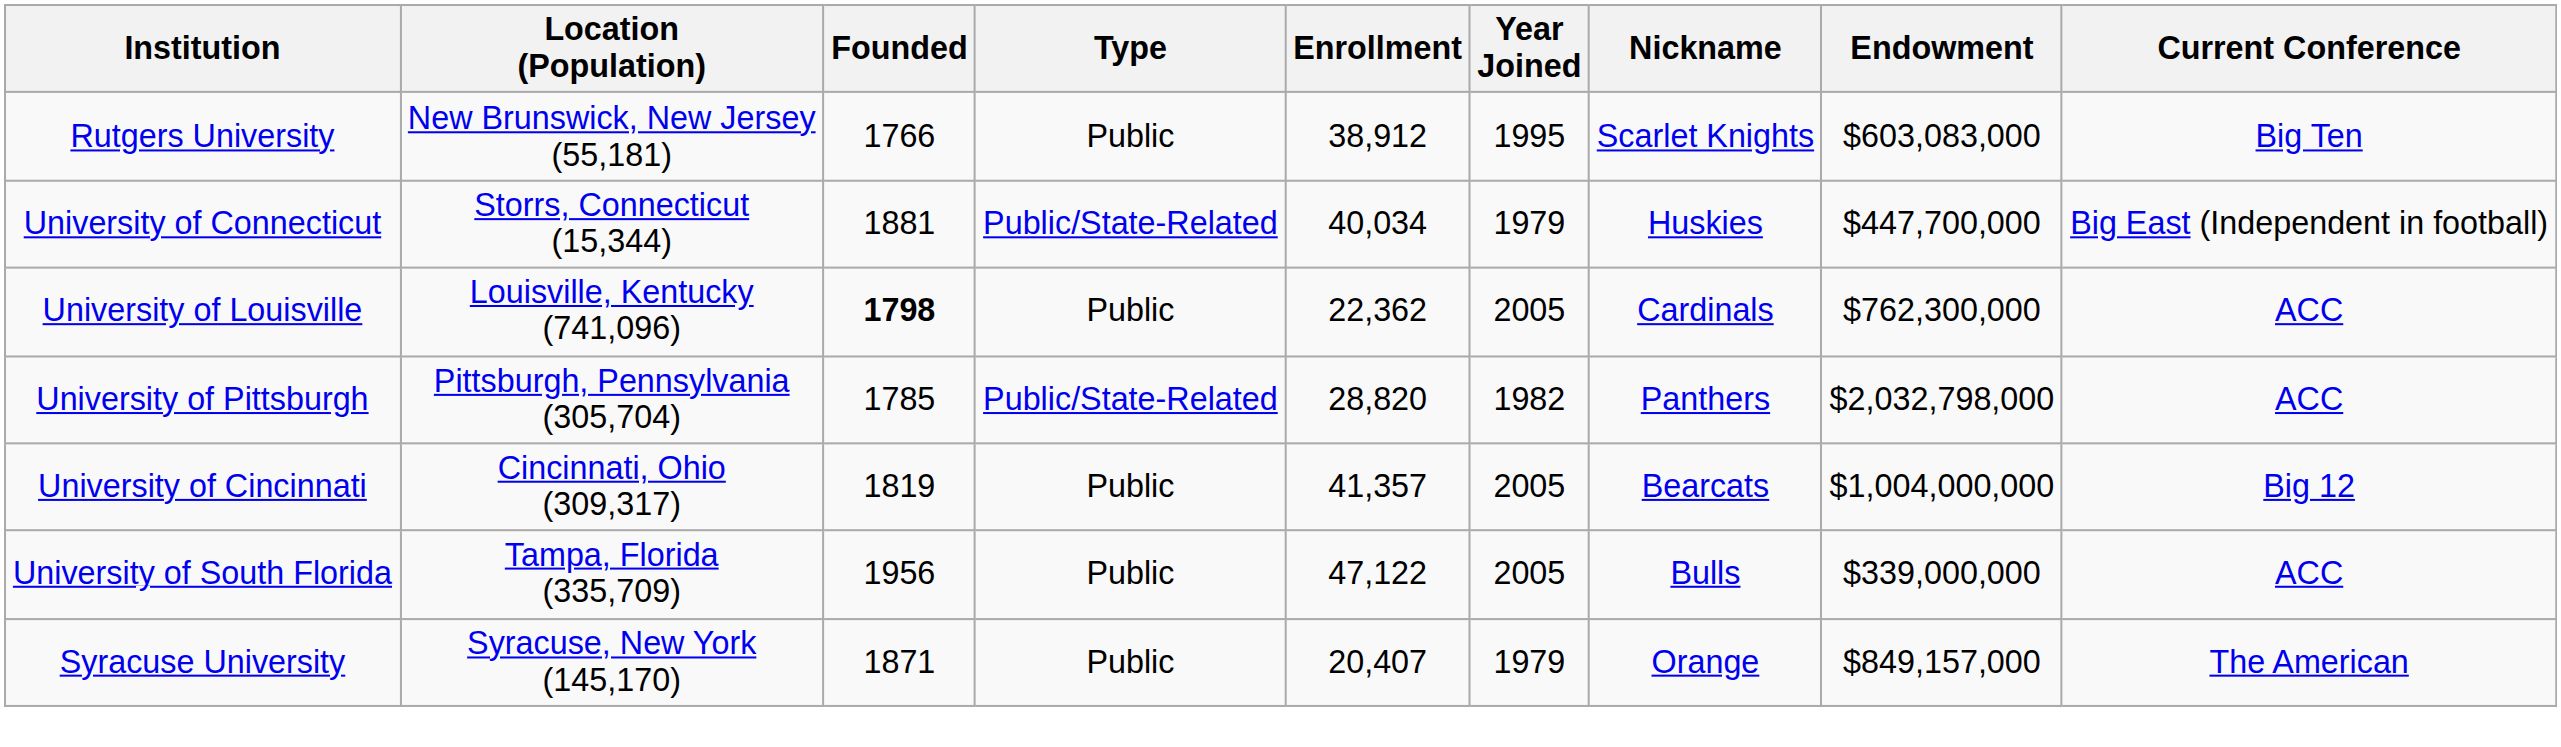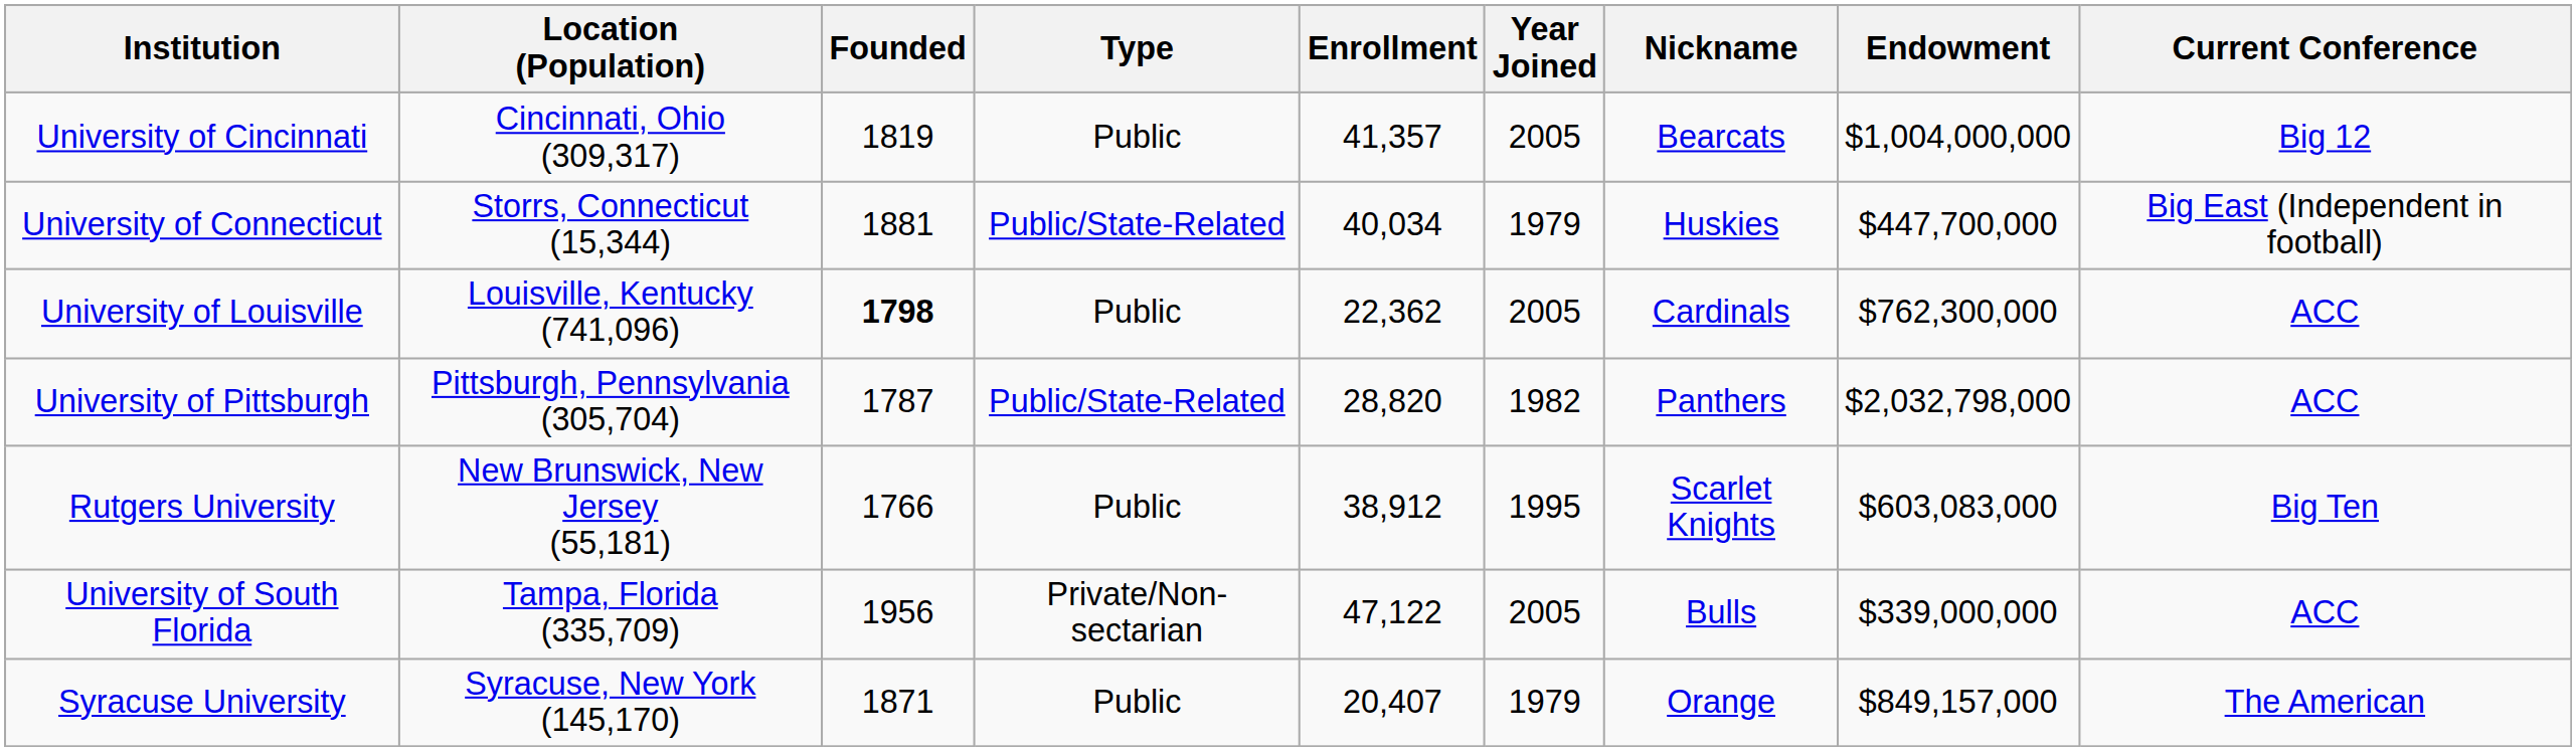rows swapped: University of Cincinnati <-> Rutgers University
University of Pittsburgh | Founded: 1785 -> 1787
University of South Florida | Type: Public -> Private/Non-sectarian
